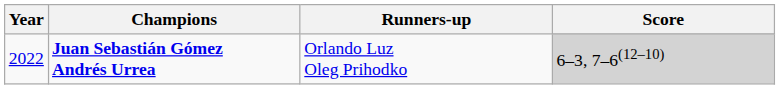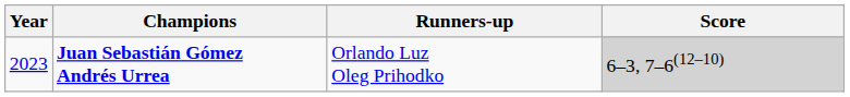Juan Sebastián Gómez Andrés Urrea | Year: 2022 -> 2023
